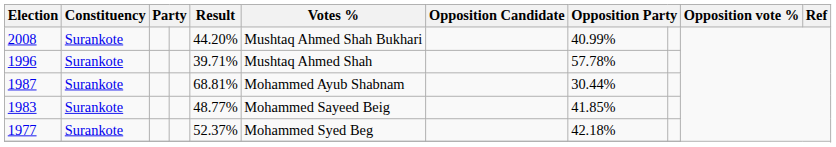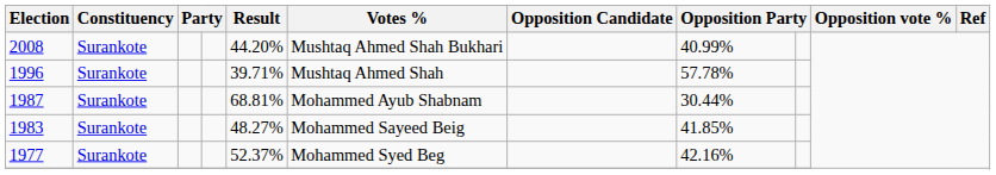1983 | Result: 48.77% -> 48.27%
1977 | column 8: 42.18% -> 42.16%
